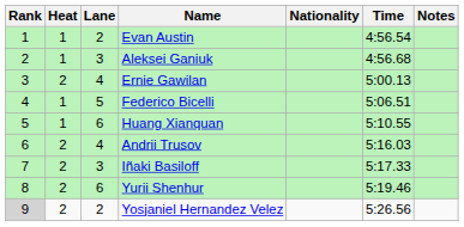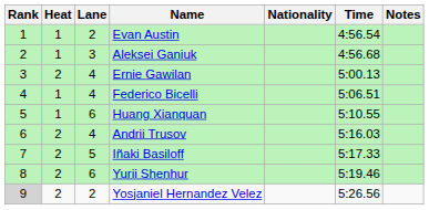Federico Bicelli | Lane: 5 -> 4
Iñaki Basiloff | Lane: 3 -> 5
